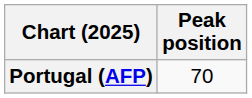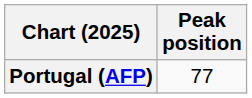Portugal (AFP) | Peak position: 70 -> 77
